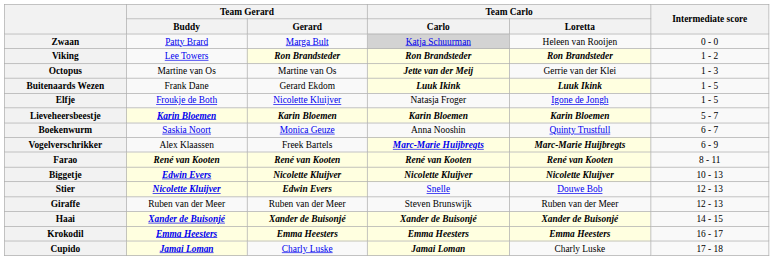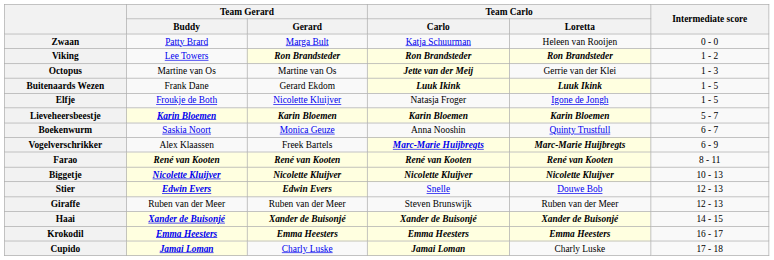Zwaan | Team Carlo / Carlo: lightgrey background -> no background
Biggetje | Team Gerard / Buddy: Edwin Evers -> Nicolette Kluijver
Stier | Team Gerard / Buddy: Nicolette Kluijver -> Edwin Evers
